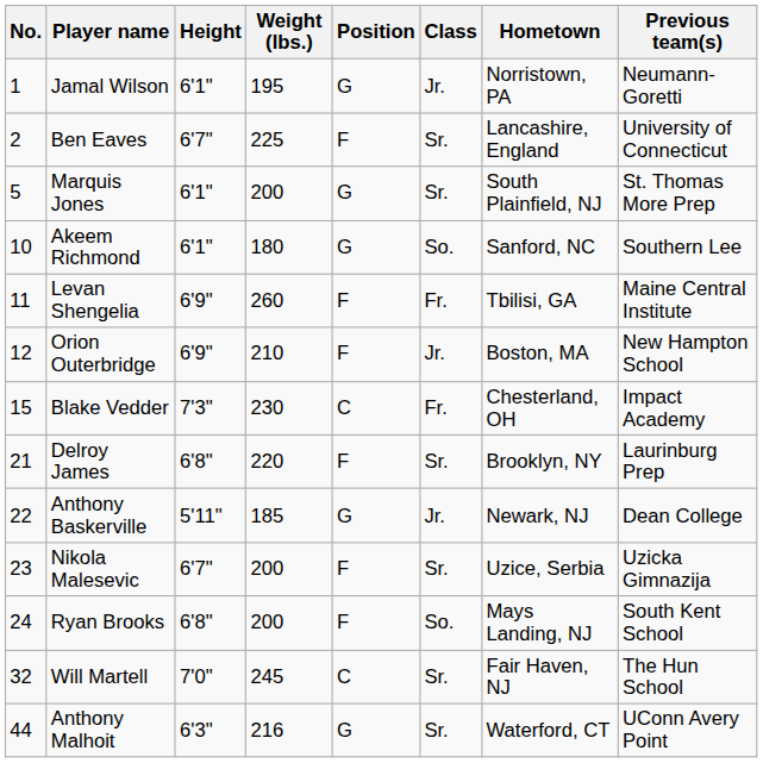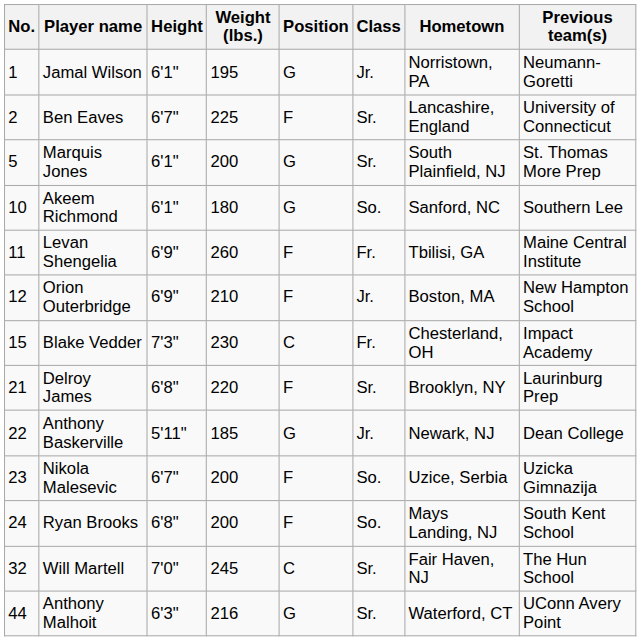Nikola Malesevic | Class: Sr. -> So.
